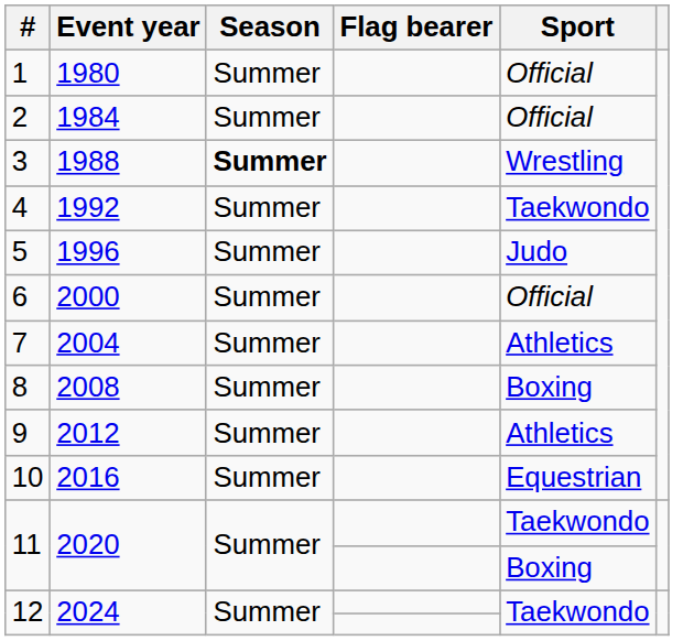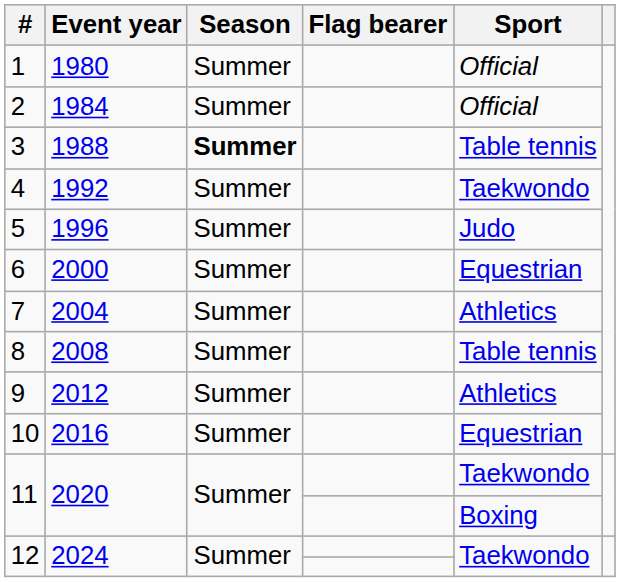3 | Sport: Wrestling -> Table tennis
6 | Sport: Official -> Equestrian
8 | Sport: Boxing -> Table tennis
